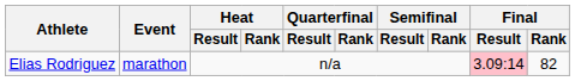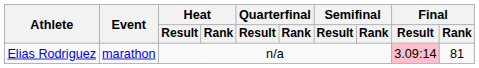Elias Rodriguez | Final / Rank: 82 -> 81
